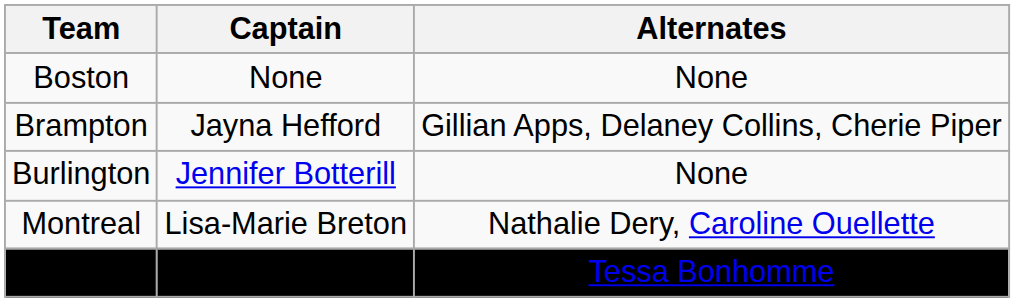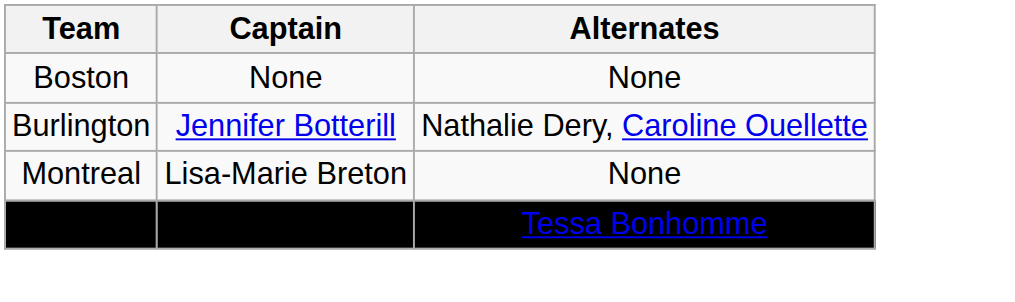- row: Brampton | Jayna Hefford | Gillian Apps, Delaney Collins, Cherie Piper
Burlington | Alternates: None -> Nathalie Dery, Caroline Ouellette
Montreal | Alternates: Nathalie Dery, Caroline Ouellette -> None
